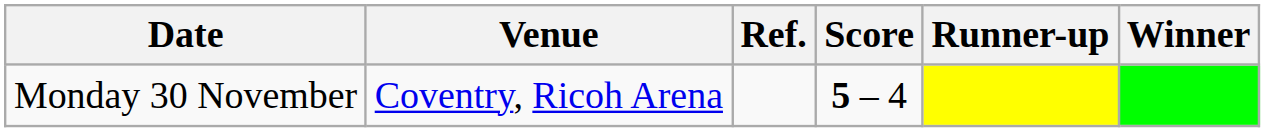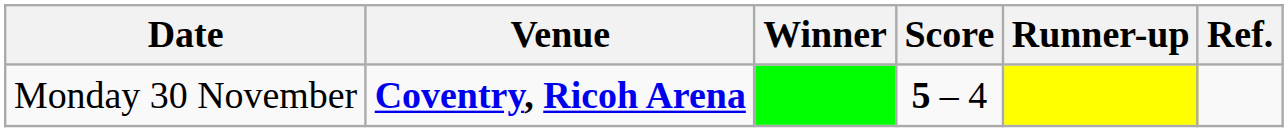columns swapped: Winner <-> Ref.
Monday 30 November | Venue: normal -> bold
